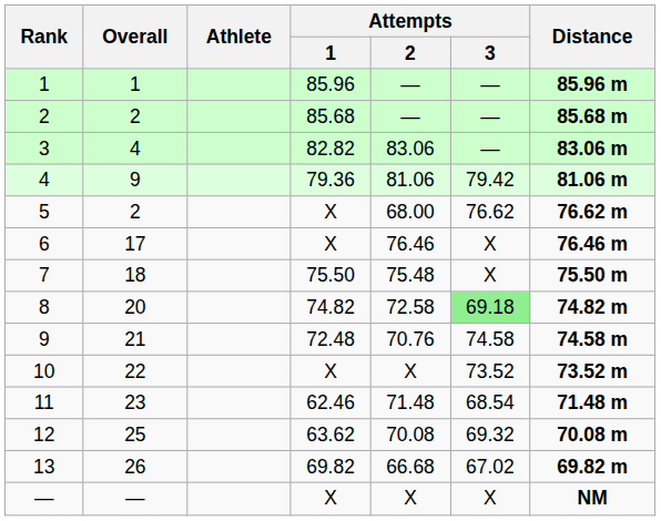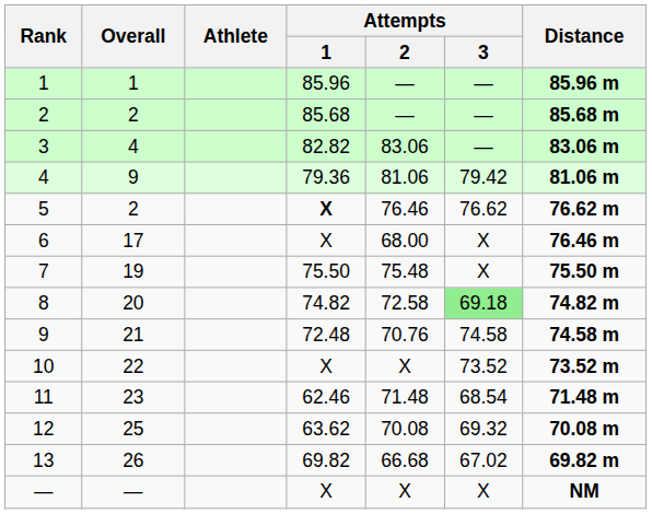5 | Attempts / 1: normal -> bold
5 | Attempts / 2: 68.00 -> 76.46
6 | Attempts / 2: 76.46 -> 68.00
7 | Overall: 18 -> 19
